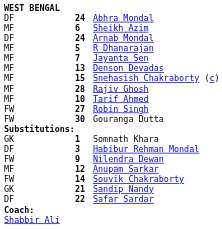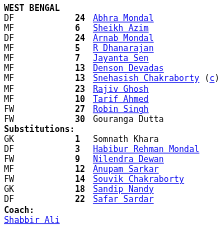Snehasish Chakraborty (c) | column 2: 15 -> 13
Rajiv Ghosh | column 2: 28 -> 23
Sandip Nandy | column 2: 21 -> 18
